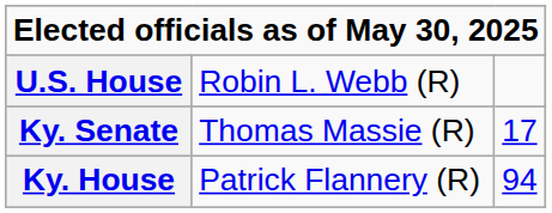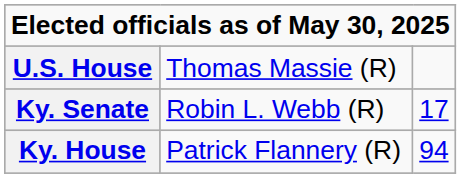U.S. House | column 2: Robin L. Webb (R) -> Thomas Massie (R)
Ky. Senate | column 2: Thomas Massie (R) -> Robin L. Webb (R)
